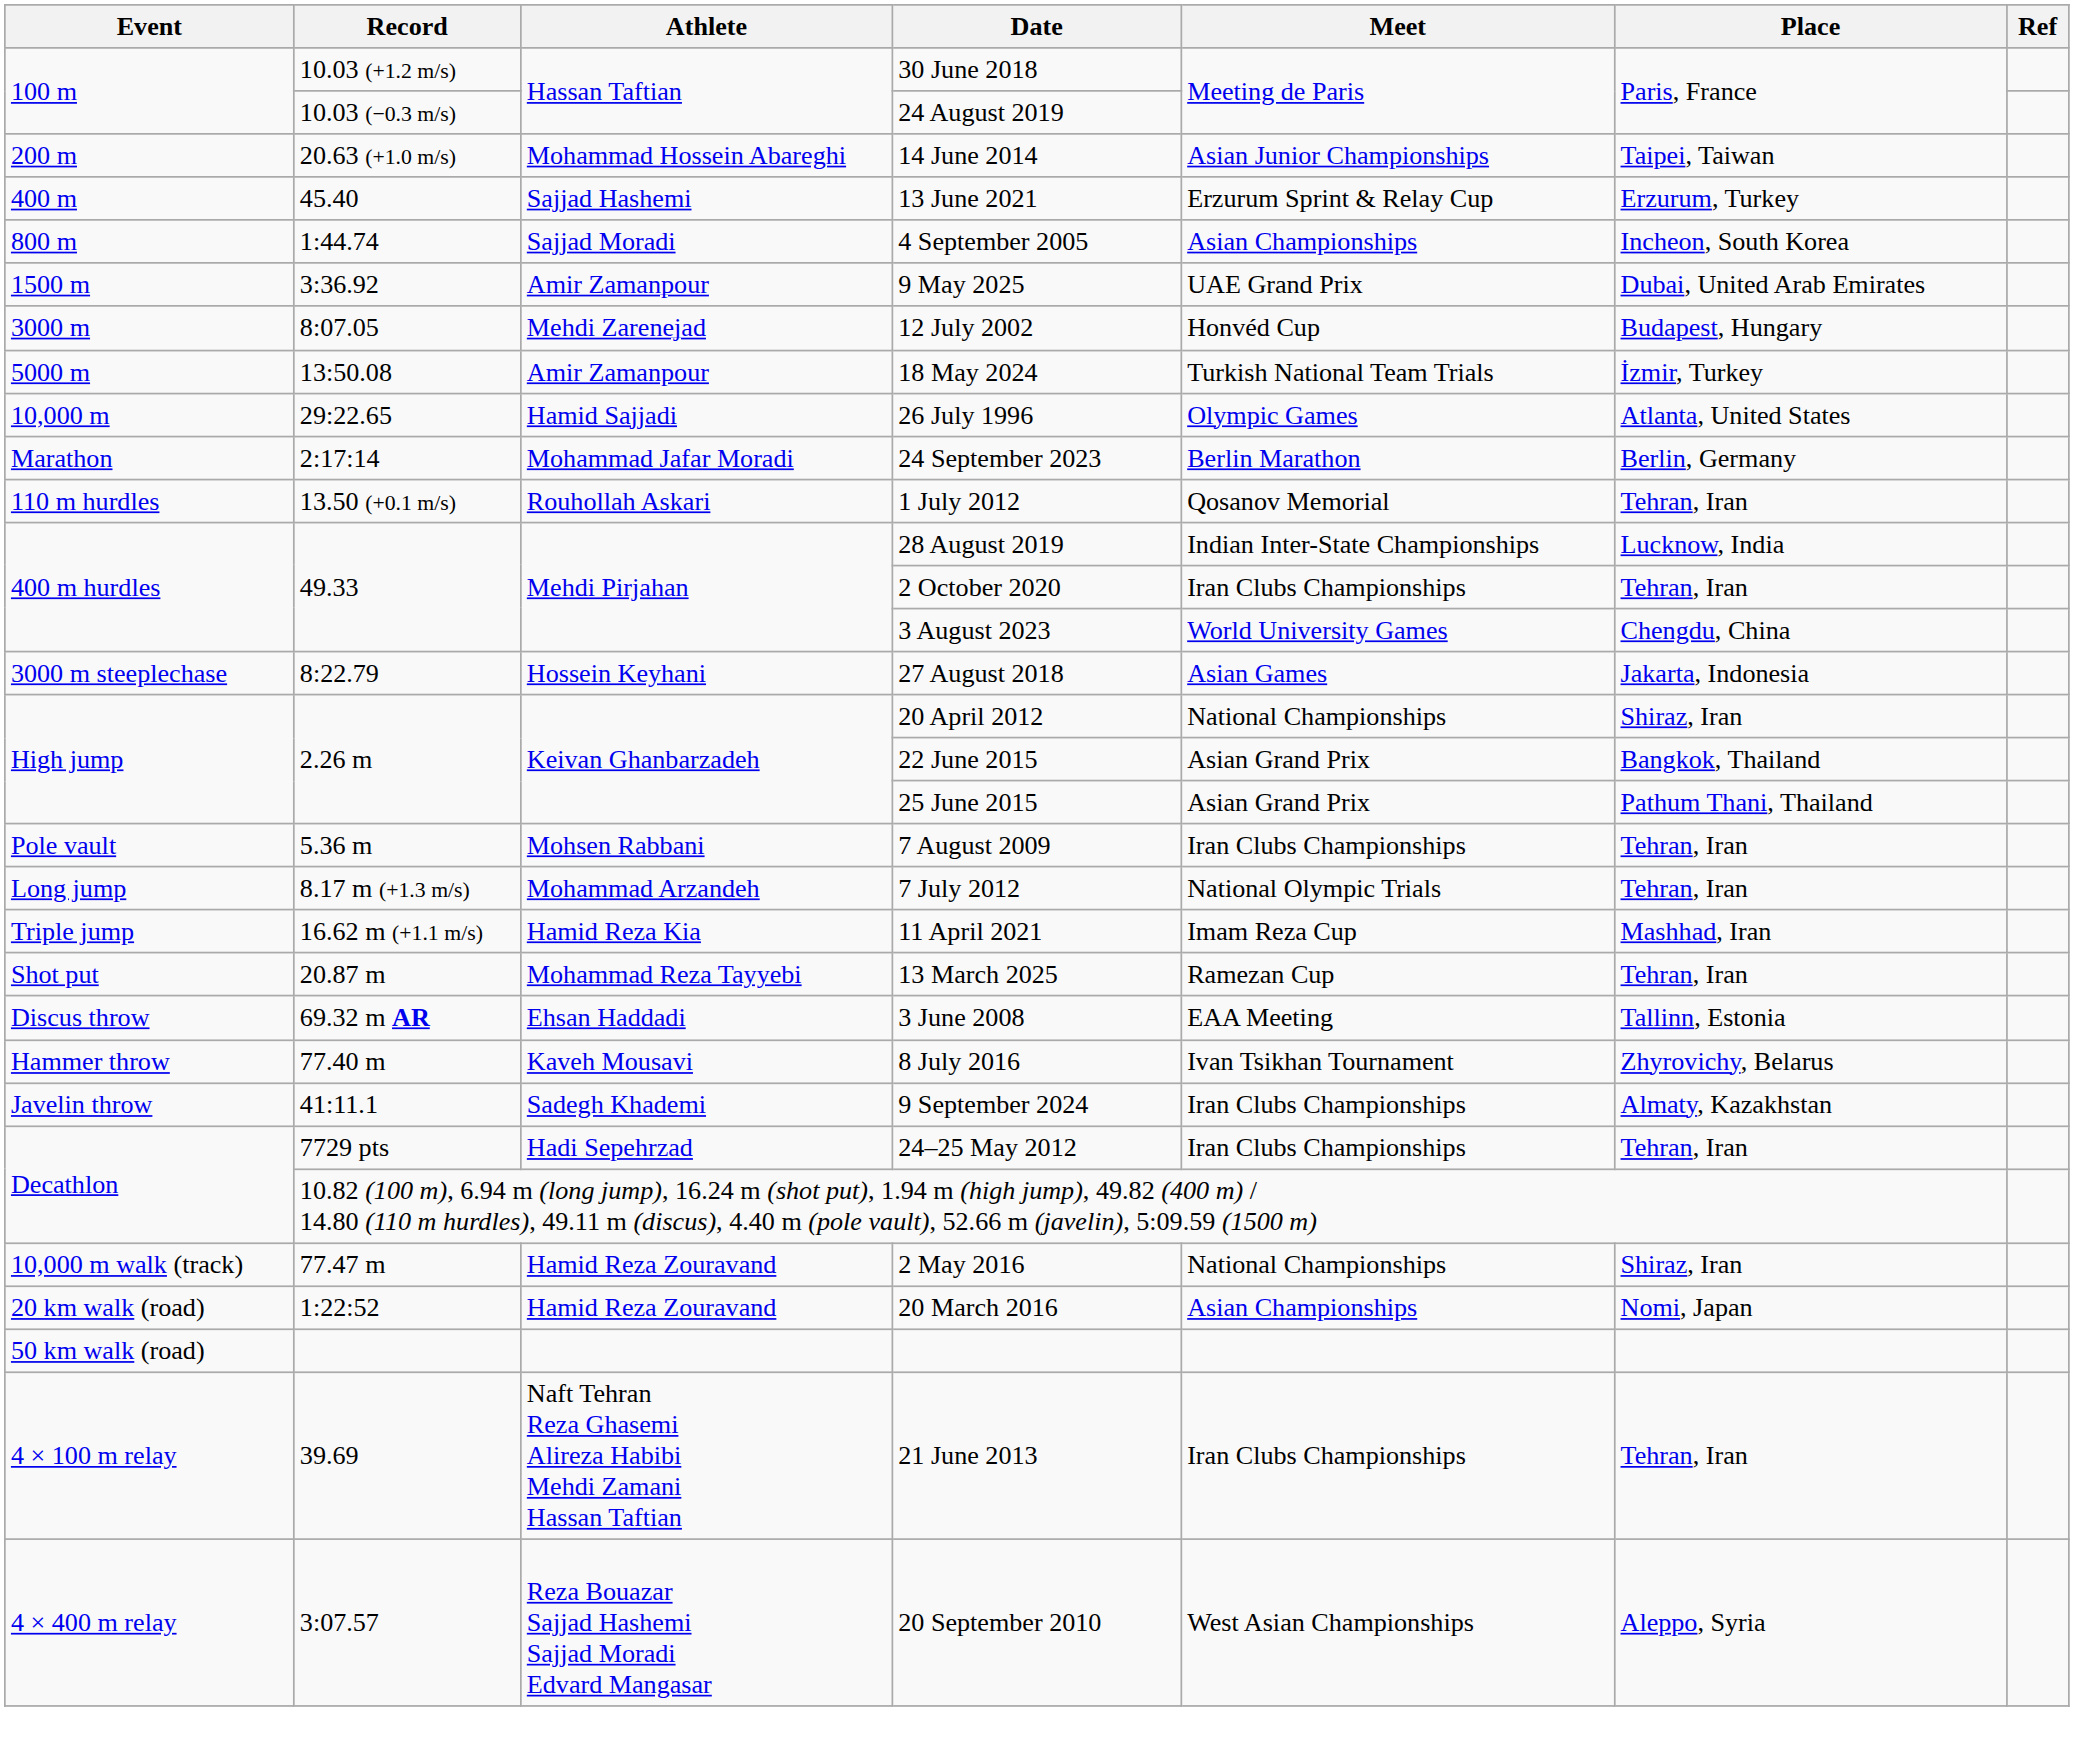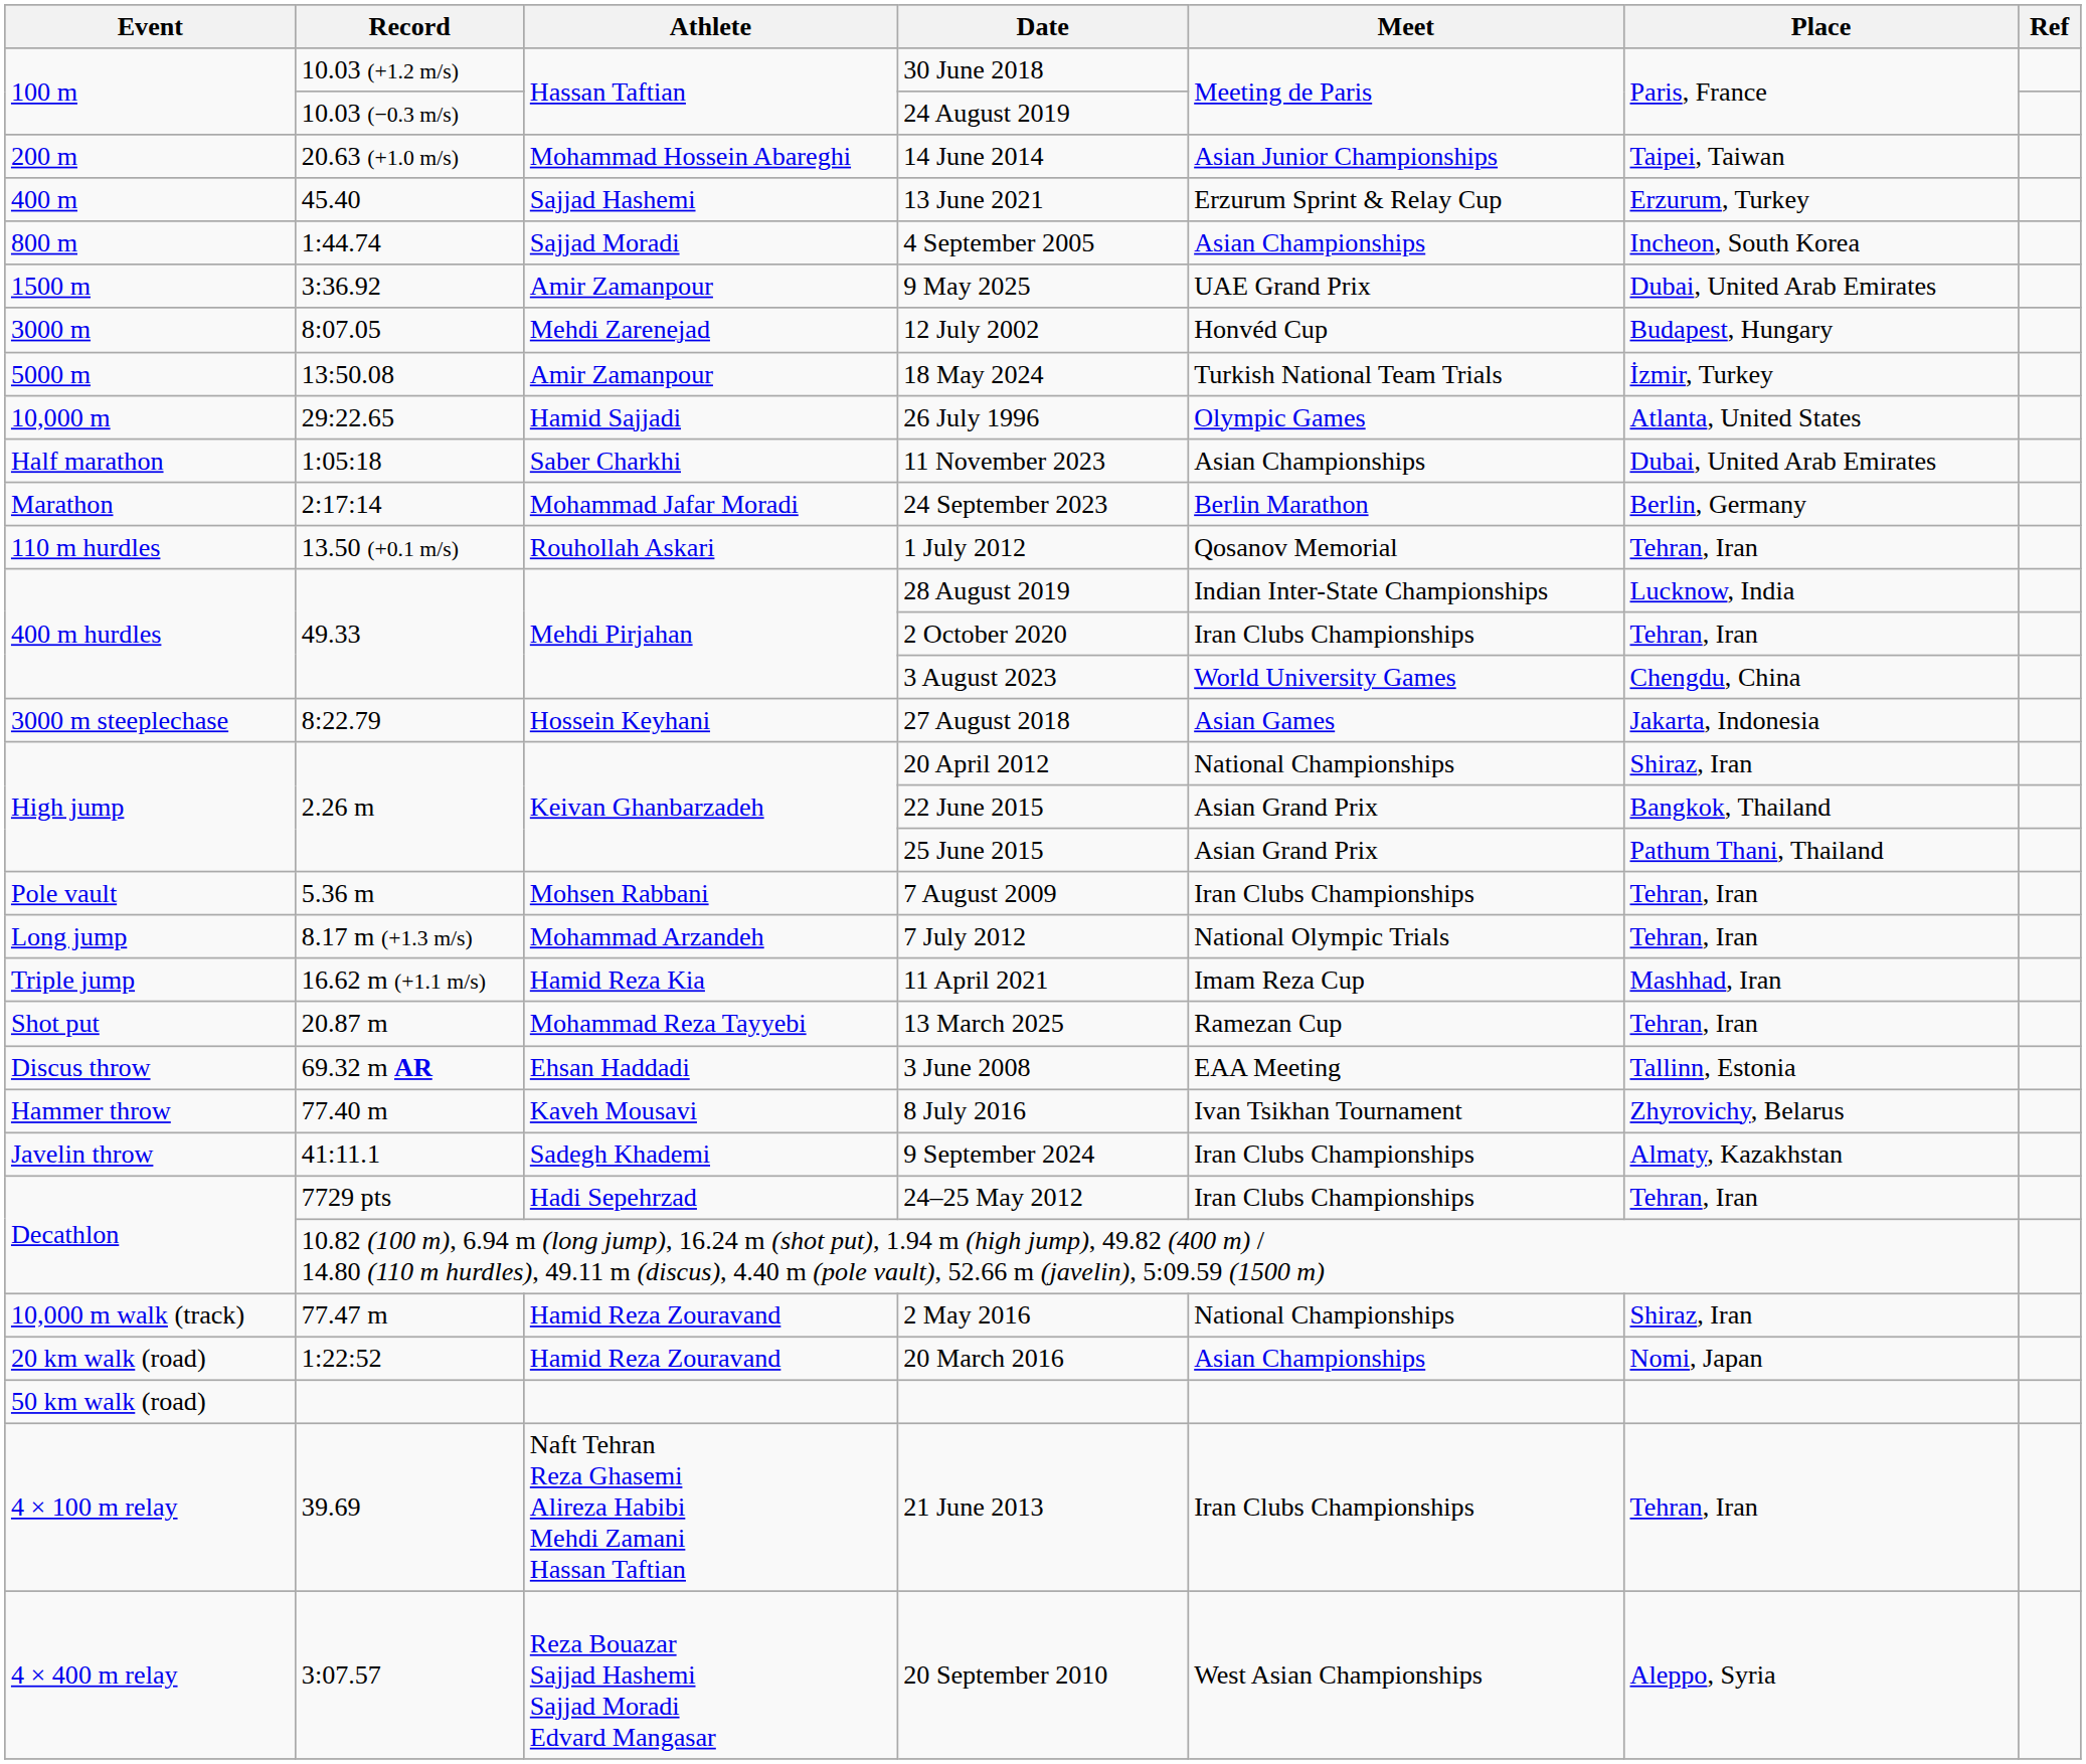+ row: Half marathon | 1:05:18 | Saber Charkhi | 11 November 2023 | Asian Championships | Dubai, United Arab Emirates
